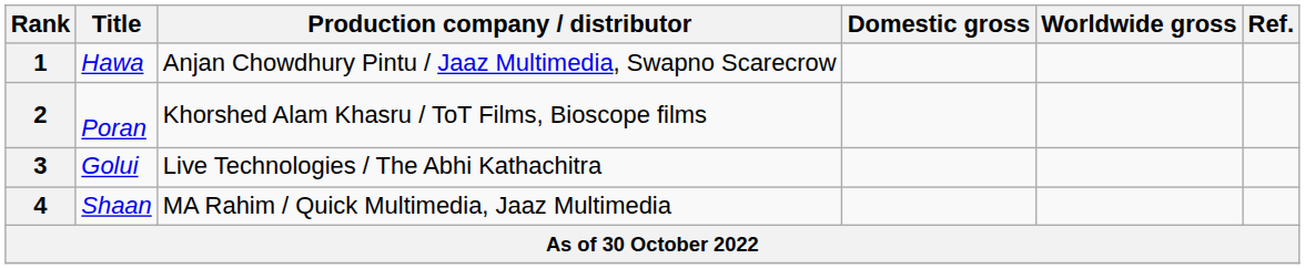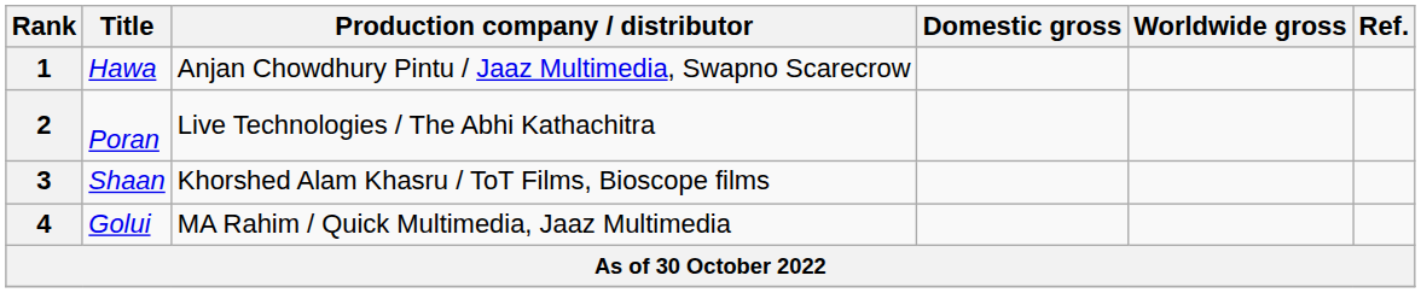2 | Production company / distributor: Khorshed Alam Khasru / ToT Films, Bioscope films -> Live Technologies / The Abhi Kathachitra
3 | Title: Golui -> Shaan
3 | Production company / distributor: Live Technologies / The Abhi Kathachitra -> Khorshed Alam Khasru / ToT Films, Bioscope films
4 | Title: Shaan -> Golui
